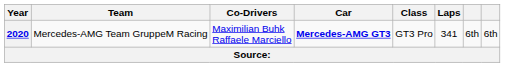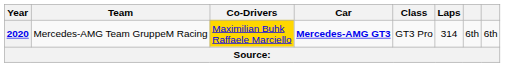2020 | Co-Drivers: no background -> gold background
2020 | Laps: 341 -> 314
